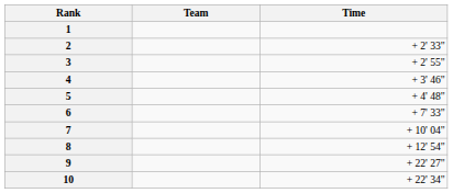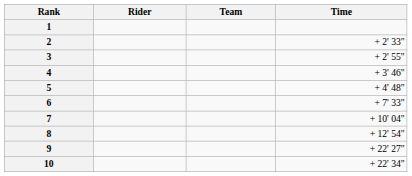+ column: Rider
